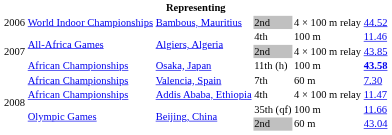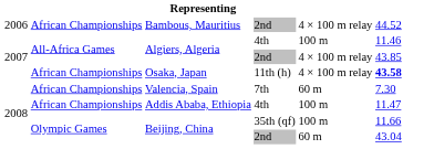Bambous, Mauritius | column 2: World Indoor Championships -> African Championships
Osaka, Japan | column 5: 100 m -> 4 × 100 m relay
Addis Ababa, Ethiopia | column 5: 4 × 100 m relay -> 100 m
